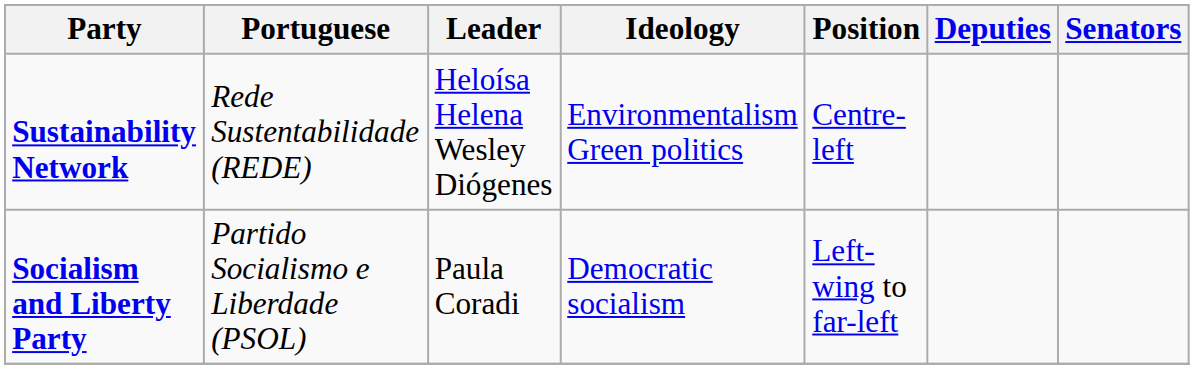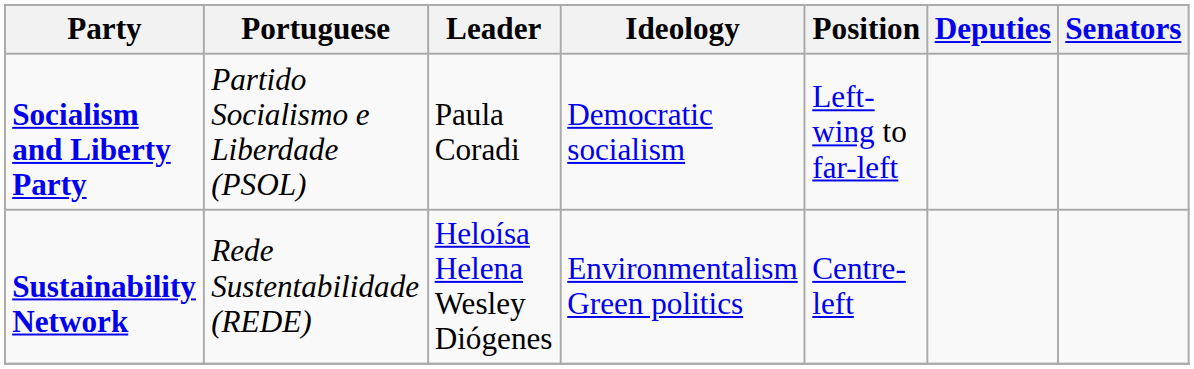rows swapped: Socialism and Liberty Party <-> Sustainability Network
